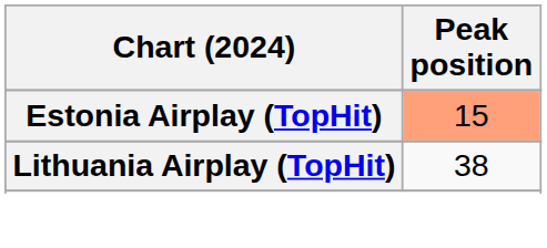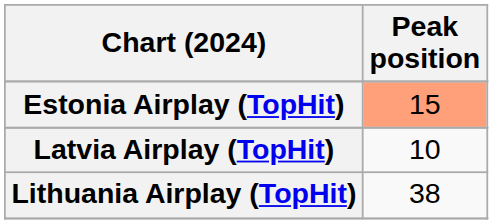+ row: Latvia Airplay (TopHit) | 10
